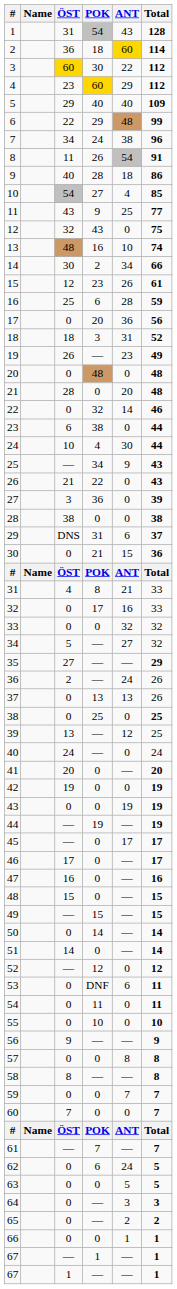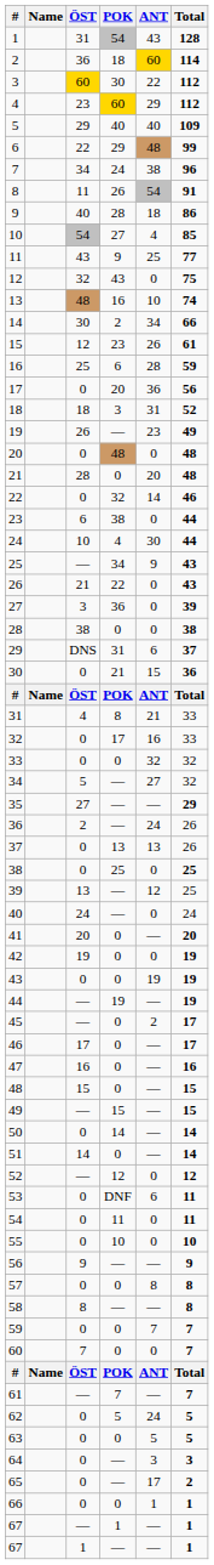45 | ANT: 17 -> 2
62 | POK: 6 -> 5
65 | ANT: 2 -> 17
